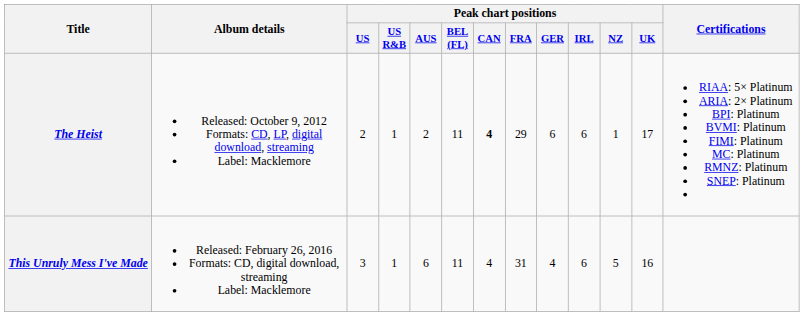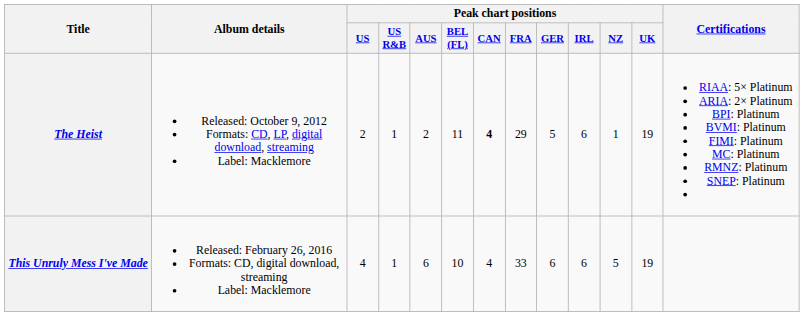The Heist | Peak chart positions / GER: 6 -> 5
The Heist | Peak chart positions / UK: 17 -> 19
This Unruly Mess I've Made | Peak chart positions / US: 3 -> 4
This Unruly Mess I've Made | Peak chart positions / BEL (FL): 11 -> 10
This Unruly Mess I've Made | Peak chart positions / FRA: 31 -> 33
This Unruly Mess I've Made | Peak chart positions / GER: 4 -> 6
This Unruly Mess I've Made | Peak chart positions / UK: 16 -> 19
